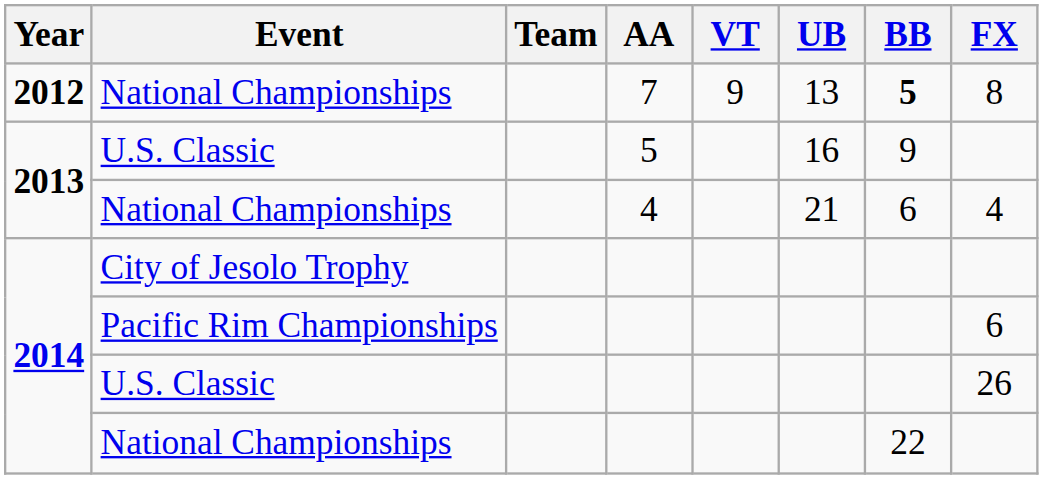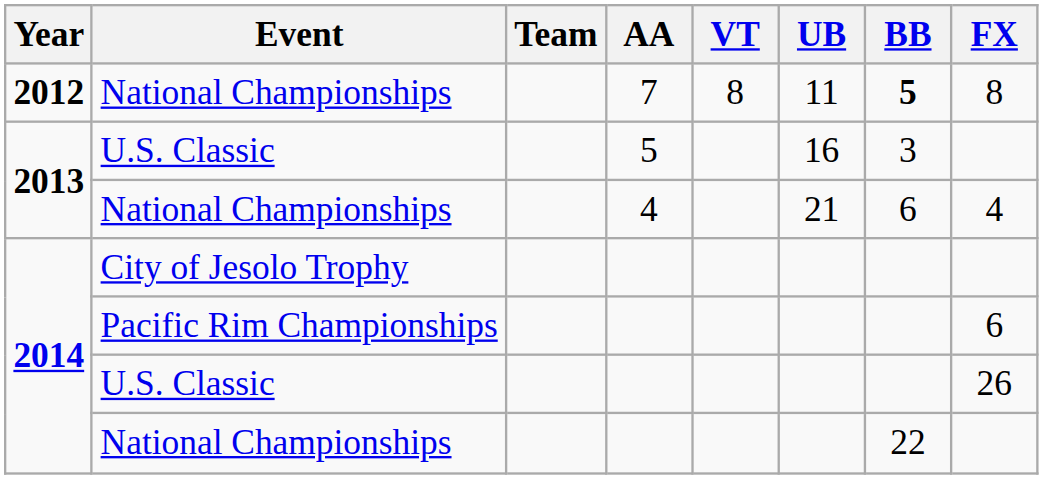National Championships / 7 | VT: 9 -> 8
National Championships / 7 | UB: 13 -> 11
U.S. Classic / 5 | BB: 9 -> 3
